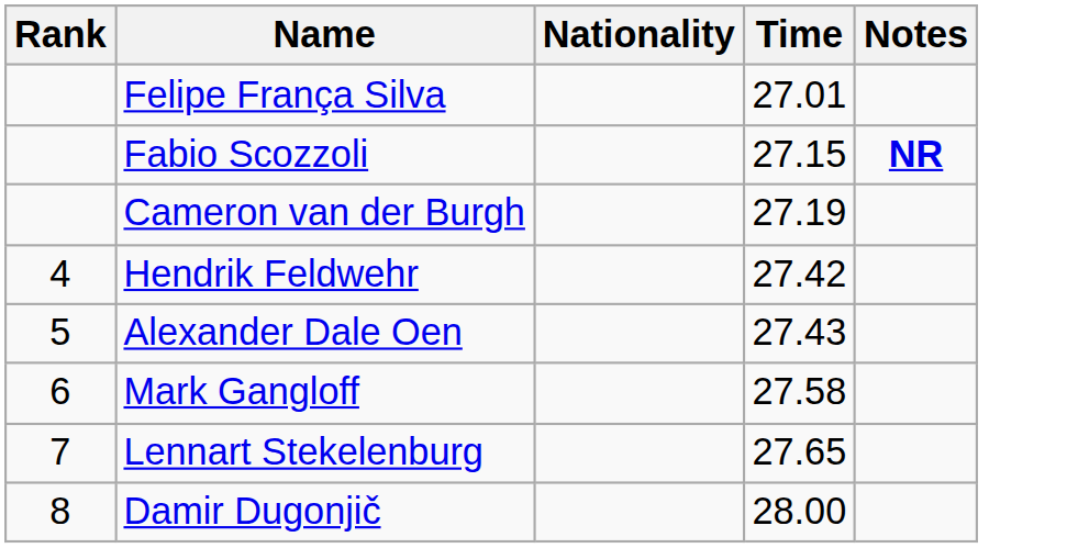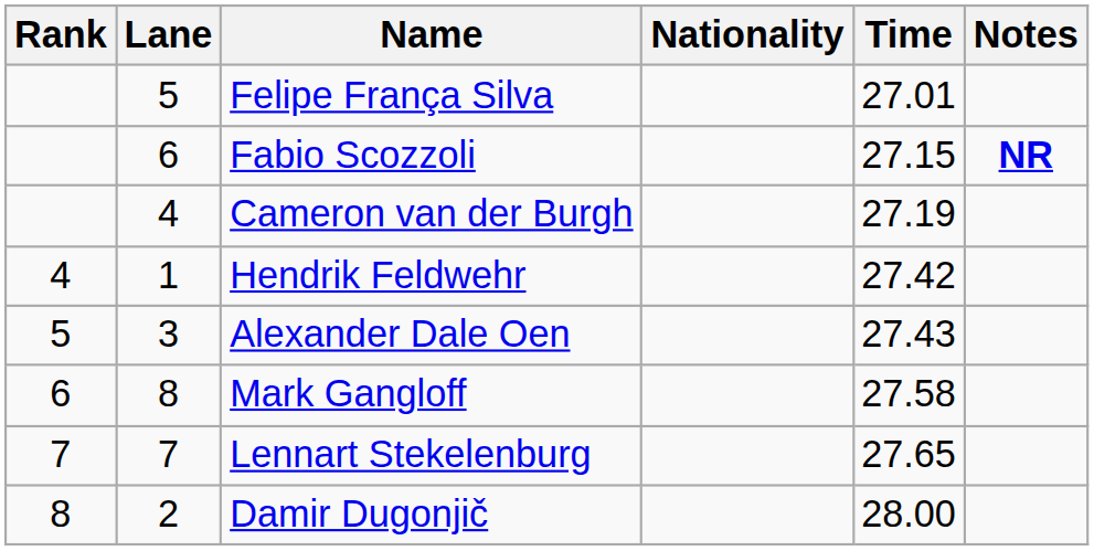+ column: Lane | 5 | 6 | 4 | 1 | 3 | 8 | 7 | 2
